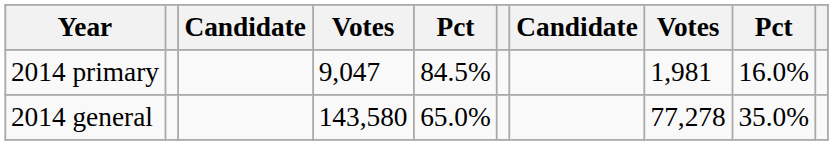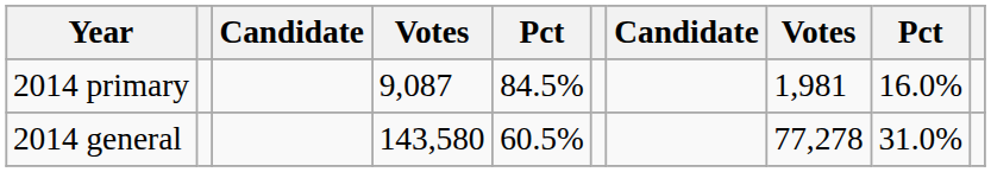2014 primary | column 4: 9,047 -> 9,087
2014 general | column 5: 65.0% -> 60.5%
2014 general | column 9: 35.0% -> 31.0%
